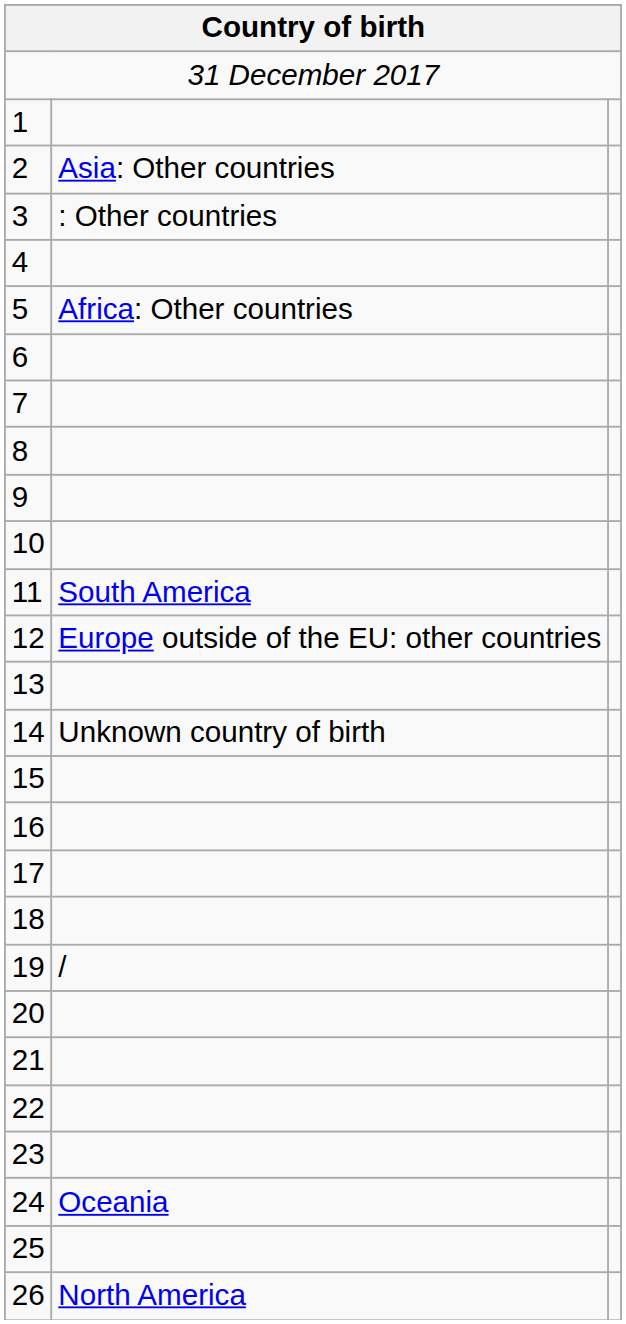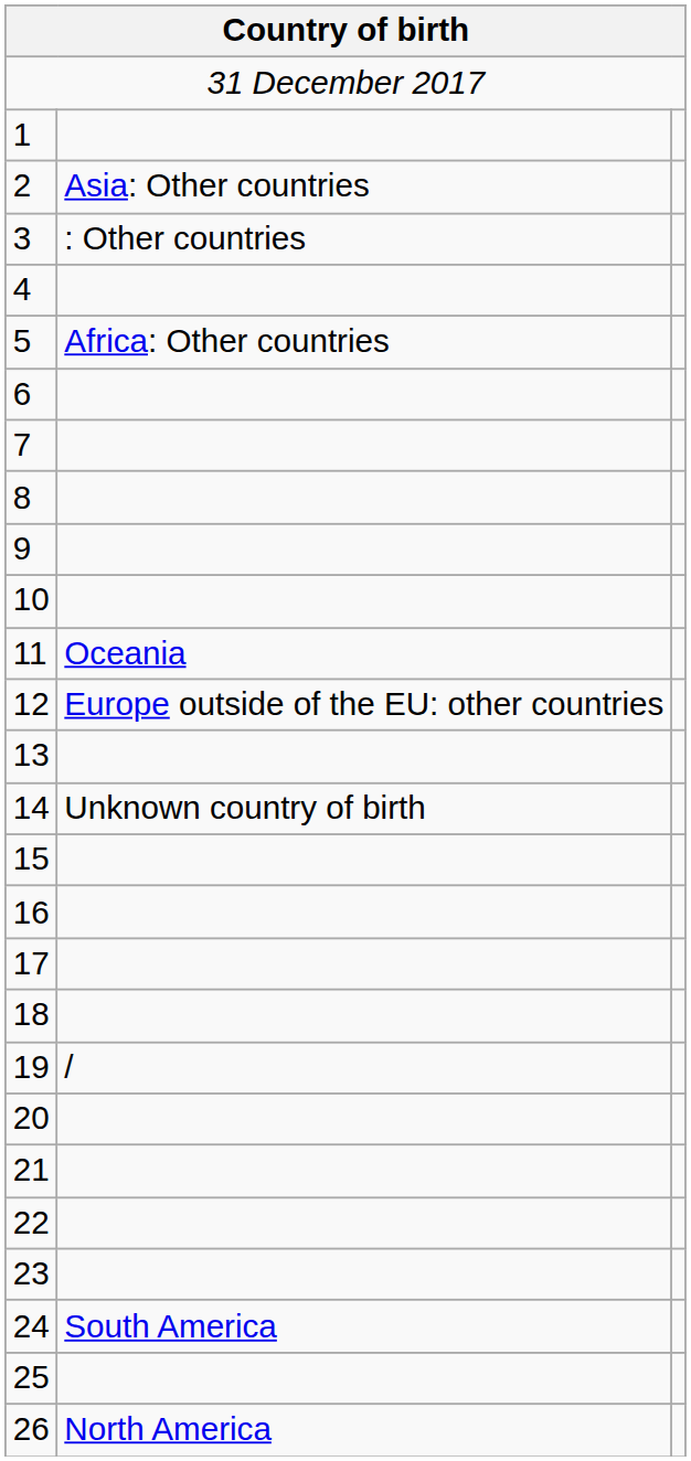11 | column 2: South America -> Oceania
24 | column 2: Oceania -> South America
